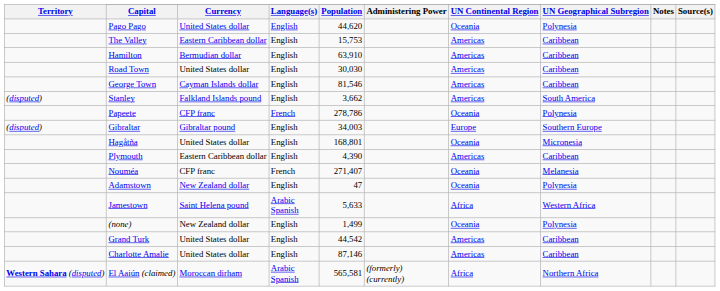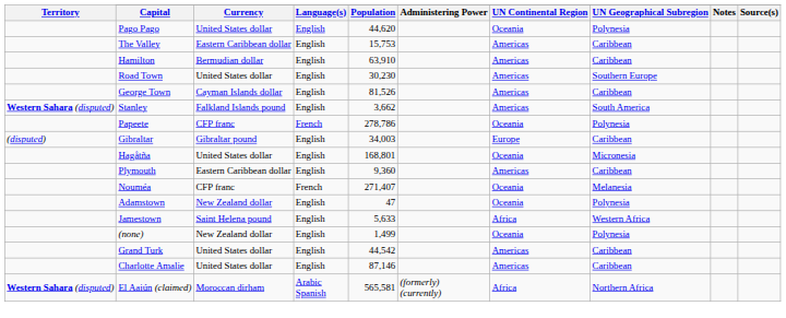Road Town | Population: 30,030 -> 30,230
Road Town | UN Geographical Subregion: Caribbean -> Southern Europe
George Town | Population: 81,546 -> 81,526
Stanley | Territory: (disputed) -> Western Sahara (disputed)
Gibraltar | UN Geographical Subregion: Southern Europe -> Caribbean
Plymouth | Population: 4,390 -> 9,360
Jamestown | Language(s): Arabic Spanish -> English
